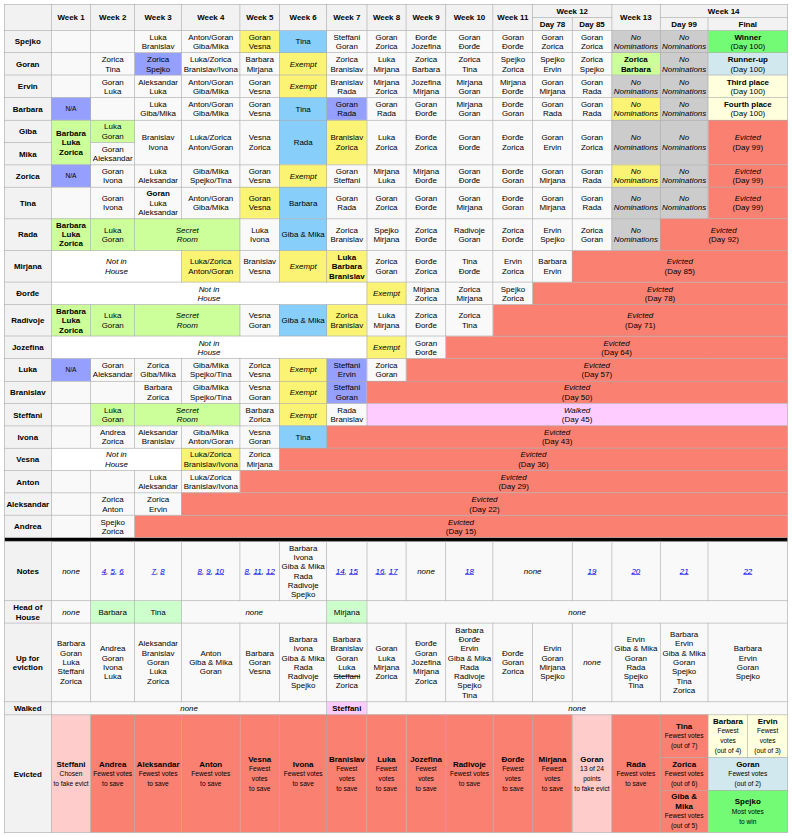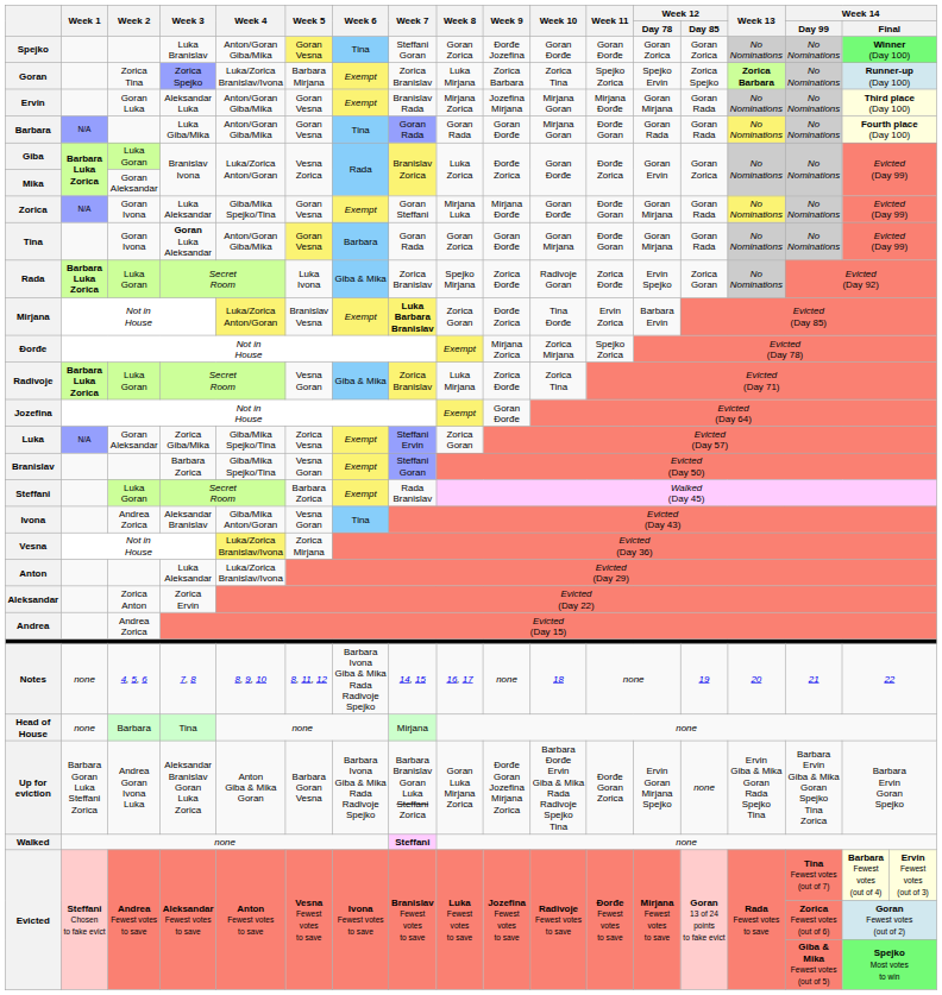Andrea | Week 2: Spejko Zorica -> Andrea Zorica
